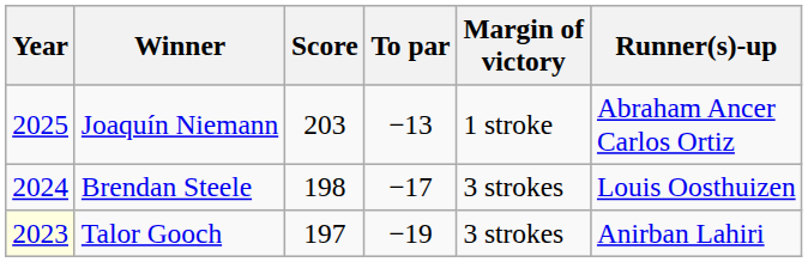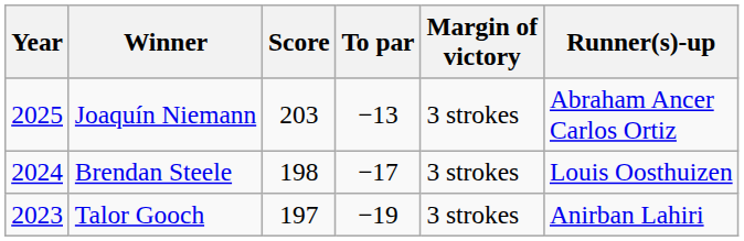Joaquín Niemann | Margin of victory: 1 stroke -> 3 strokes
Talor Gooch | Year: lightyellow background -> no background
